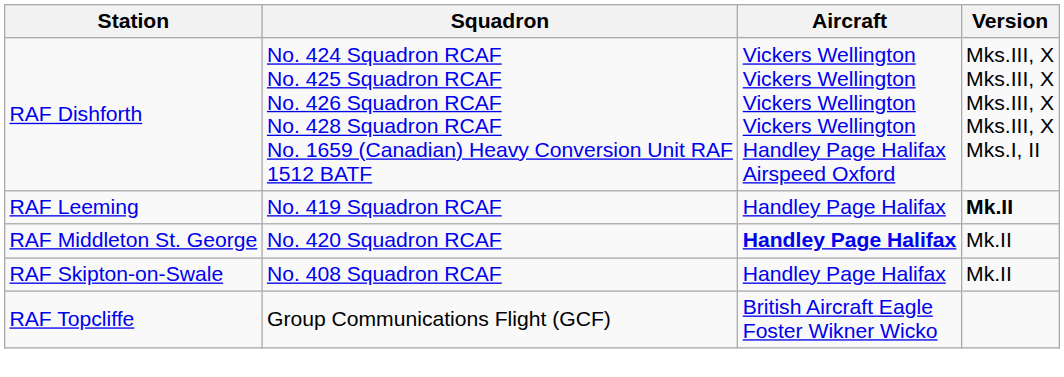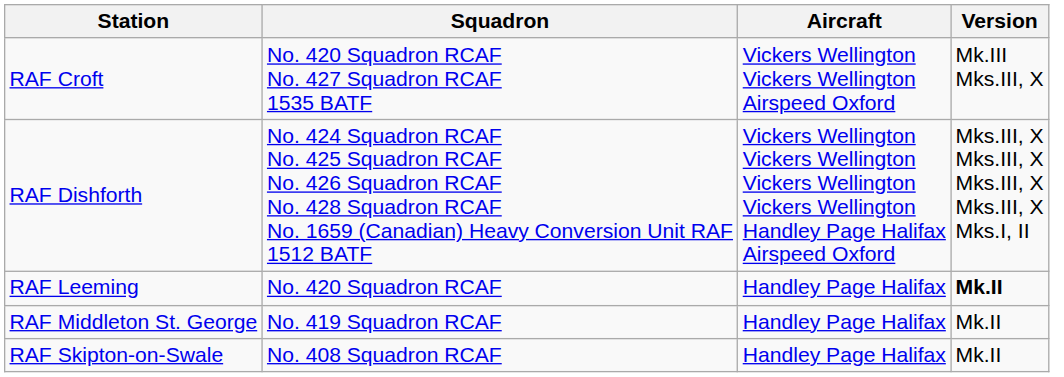+ row: RAF Croft | No. 420 Squadron RCAF No. 427 Squadron RCAF 1535 BATF | Vickers Wellington Vickers Wellington Airspeed Oxford | Mk.III Mks.III, X
RAF Leeming | Squadron: No. 419 Squadron RCAF -> No. 420 Squadron RCAF
RAF Middleton St. George | Squadron: No. 420 Squadron RCAF -> No. 419 Squadron RCAF
RAF Middleton St. George | Aircraft: bold -> normal
- row: RAF Topcliffe | Group Communications Flight (GCF) | British Aircraft Eagle Foster Wikner Wicko
